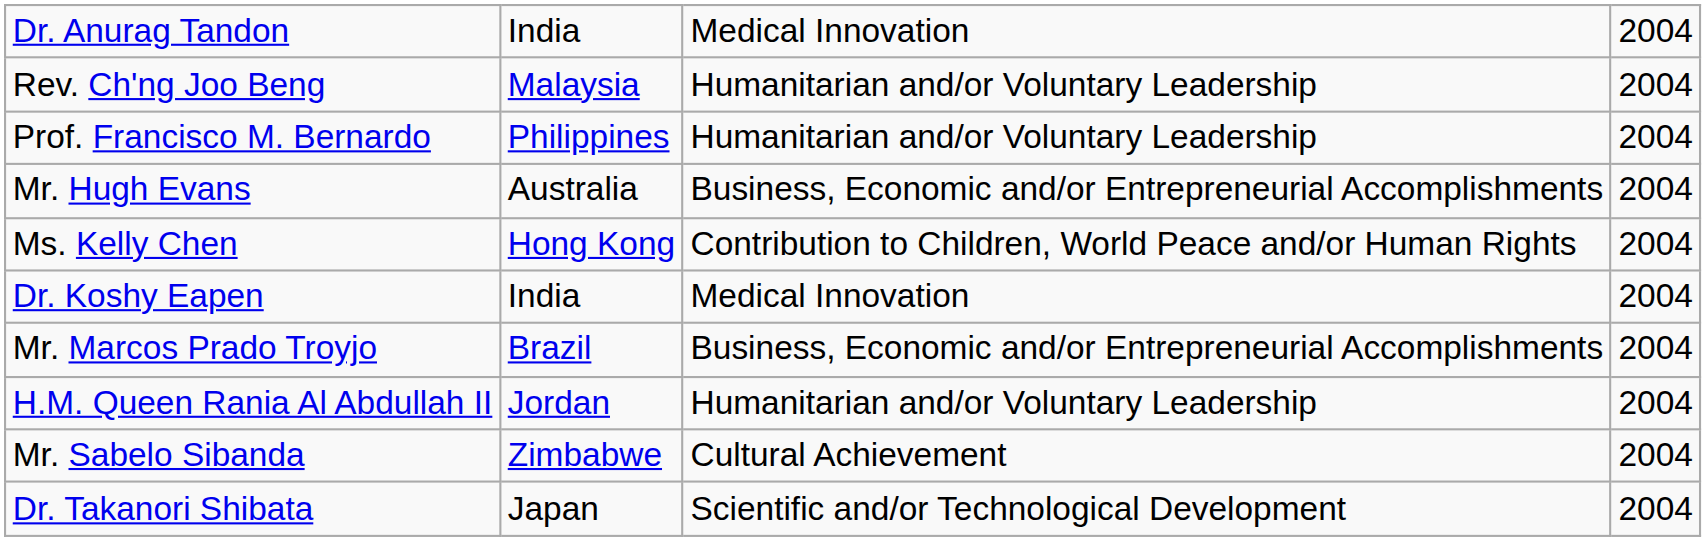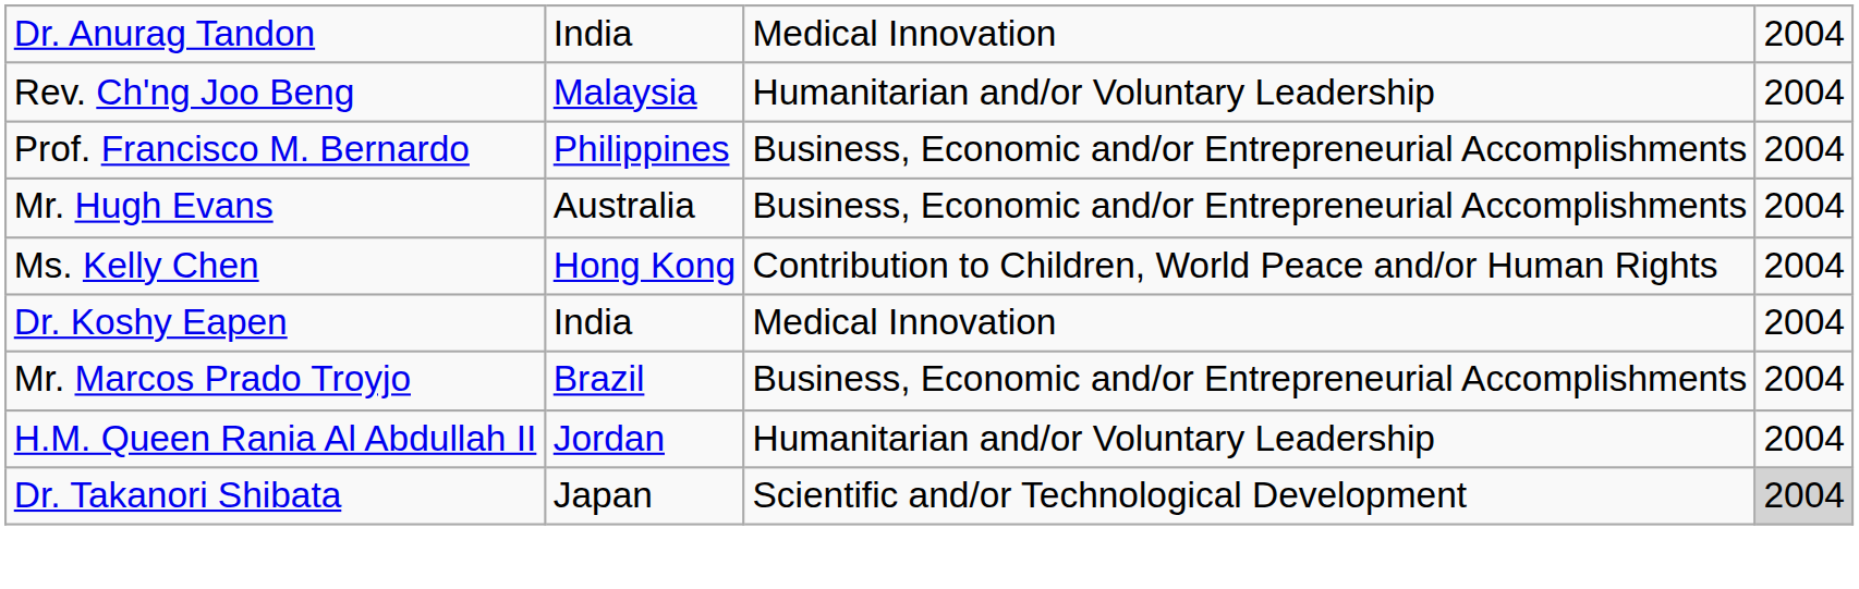Prof. Francisco M. Bernardo | column 3: Humanitarian and/or Voluntary Leadership -> Business, Economic and/or Entrepreneurial Accomplishments
- row: Mr. Sabelo Sibanda | Zimbabwe | Cultural Achievement | 2004
Dr. Takanori Shibata | column 4: no background -> lightgrey background
